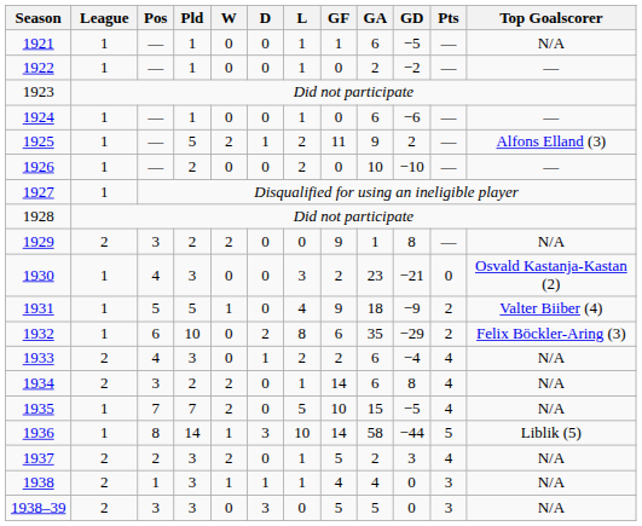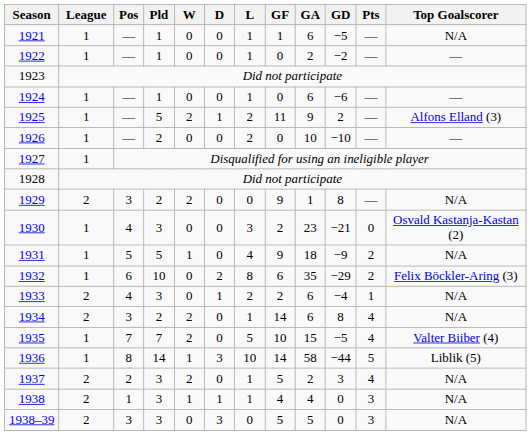1931 | Top Goalscorer: Valter Biiber (4) -> N/A
1933 | Pts: 4 -> 1
1935 | Top Goalscorer: N/A -> Valter Biiber (4)
